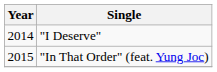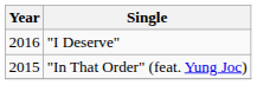"I Deserve" | Year: 2014 -> 2016
